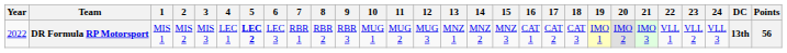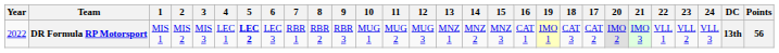columns swapped: 17 <-> 19
